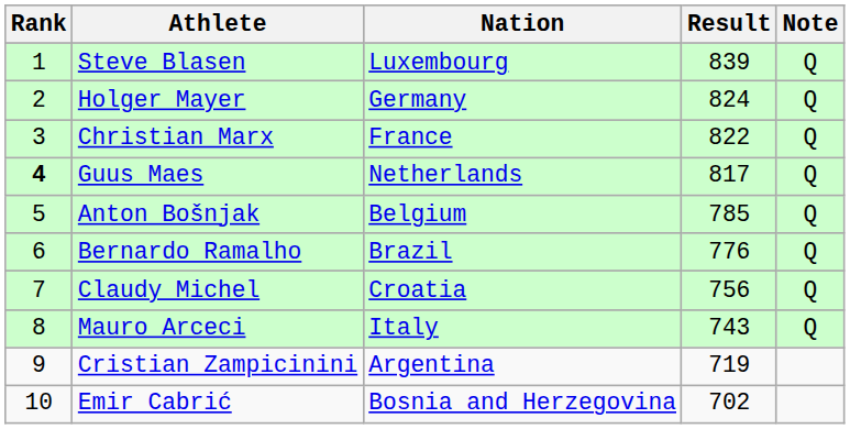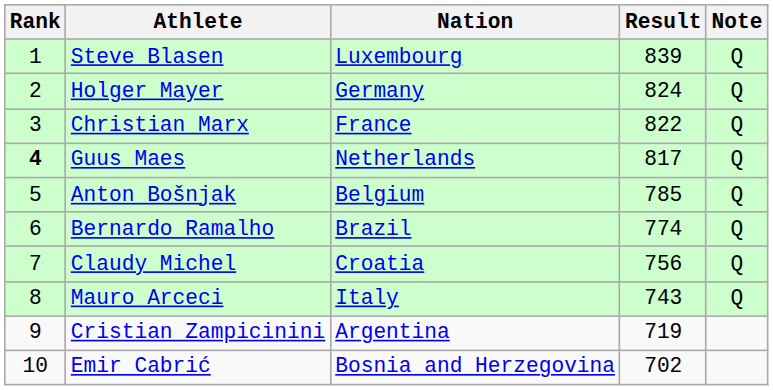Bernardo Ramalho | Result: 776 -> 774
